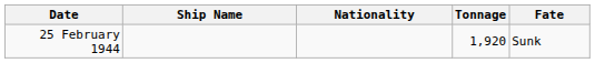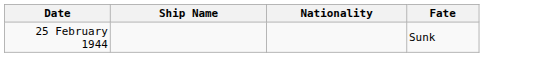- column: Tonnage | 1,920
